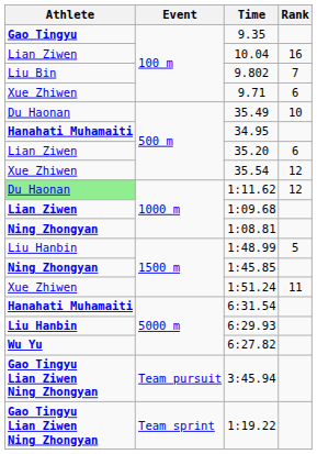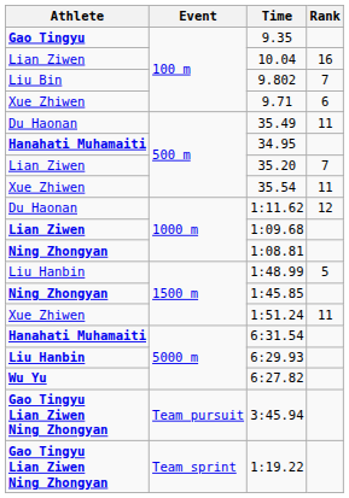35.49 | Rank: 10 -> 11
35.20 | Rank: 6 -> 7
35.54 | Rank: 12 -> 11
1:11.62 | Athlete: lightgreen background -> no background
